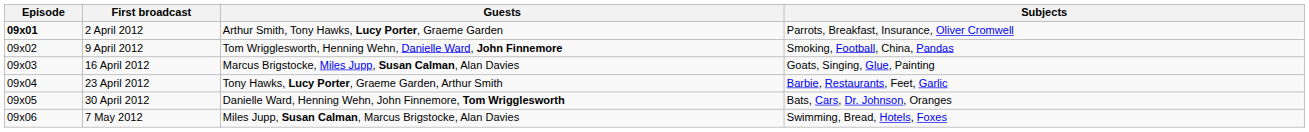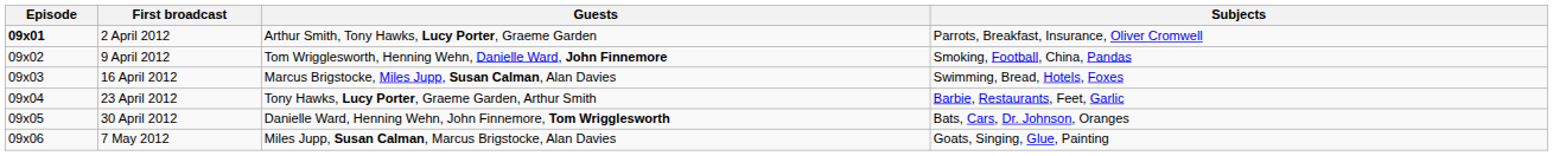16 April 2012 | Subjects: Goats, Singing, Glue, Painting -> Swimming, Bread, Hotels, Foxes
7 May 2012 | Subjects: Swimming, Bread, Hotels, Foxes -> Goats, Singing, Glue, Painting
